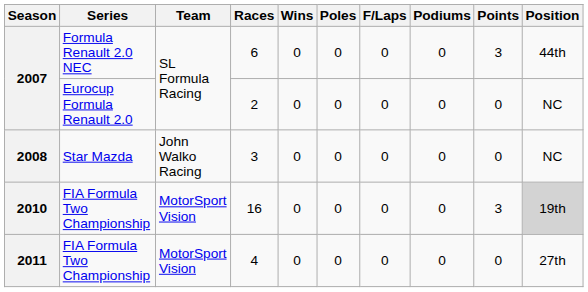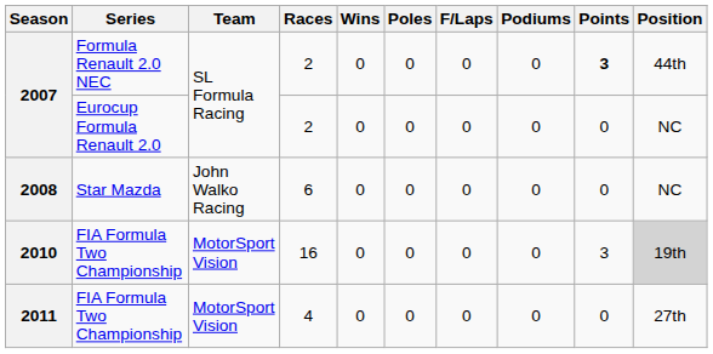2007 / Formula Renault 2.0 NEC | Races: 6 -> 2
2007 / Formula Renault 2.0 NEC | Points: normal -> bold
2008 | Races: 3 -> 6
